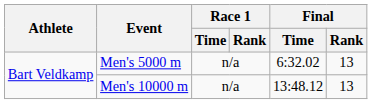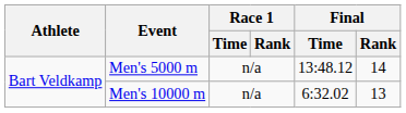Men's 5000 m | Final / Time: 6:32.02 -> 13:48.12
Men's 5000 m | Final / Rank: 13 -> 14
Men's 10000 m | Final / Time: 13:48.12 -> 6:32.02
